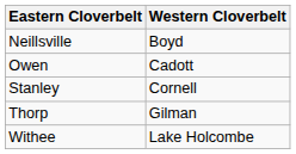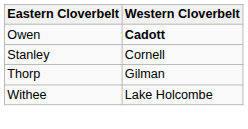- row: Neillsville | Boyd
Owen | Western Cloverbelt: normal -> bold
